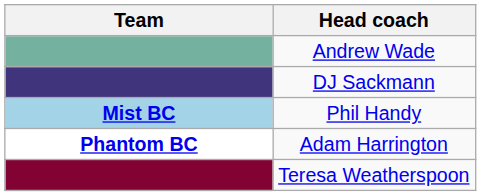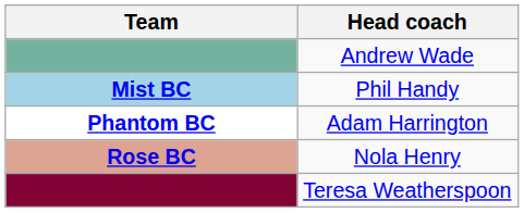- row: DJ Sackmann
+ row: Rose BC | Nola Henry
